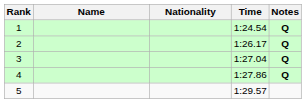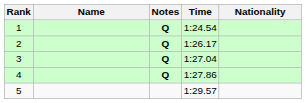columns swapped: Nationality <-> Notes
